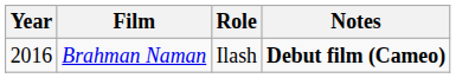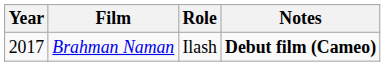Brahman Naman | Year: 2016 -> 2017
